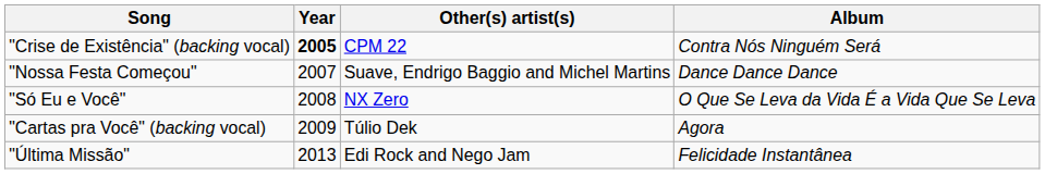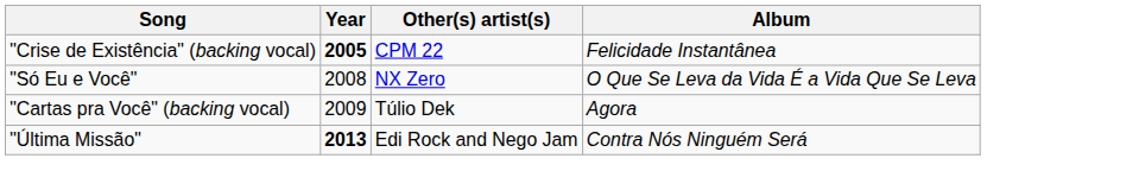"Crise de Existência" (backing vocal) | Album: Contra Nós Ninguém Será -> Felicidade Instantânea
- row: "Nossa Festa Começou" | 2007 | Suave, Endrigo Baggio and Michel Martins | Dance Dance Dance
"Última Missão" | Year: normal -> bold
"Última Missão" | Album: Felicidade Instantânea -> Contra Nós Ninguém Será
